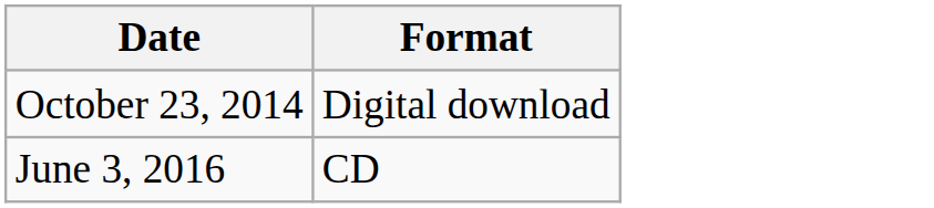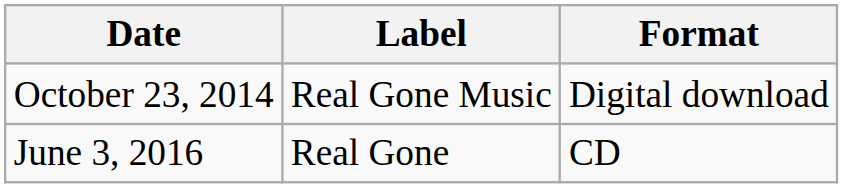+ column: Label | Real Gone Music | Real Gone
